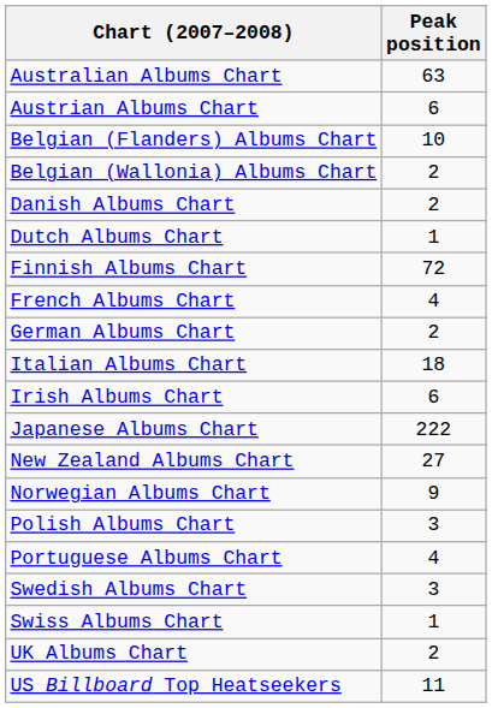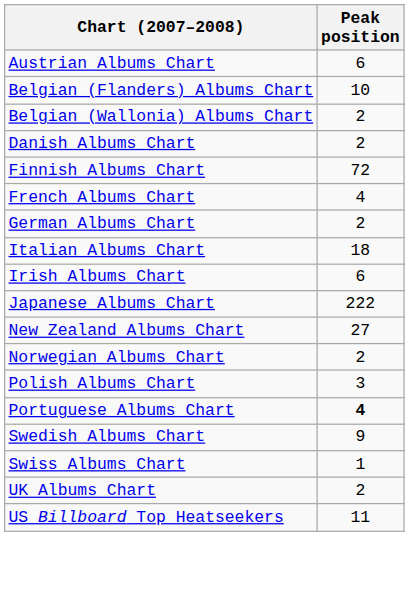- row: Australian Albums Chart | 63
- row: Dutch Albums Chart | 1
Norwegian Albums Chart | Peak position: 9 -> 2
Portuguese Albums Chart | Peak position: normal -> bold
Swedish Albums Chart | Peak position: 3 -> 9
